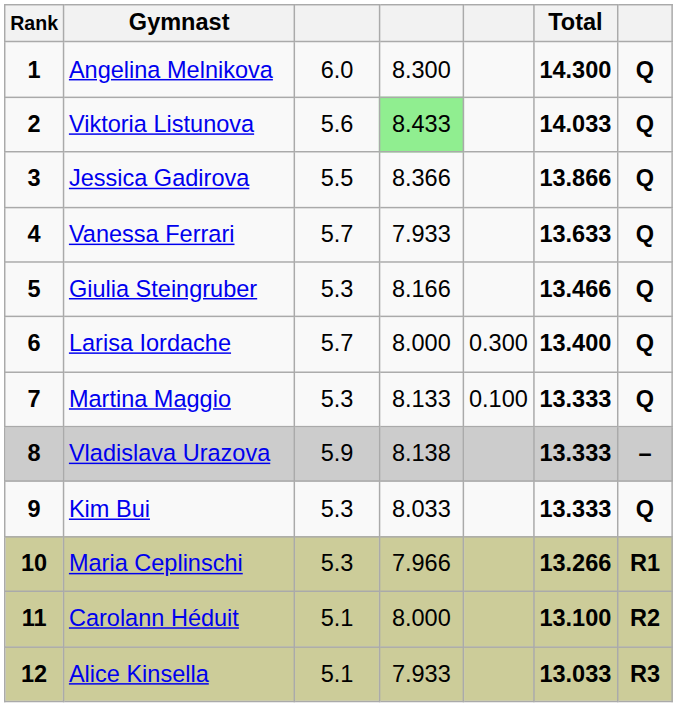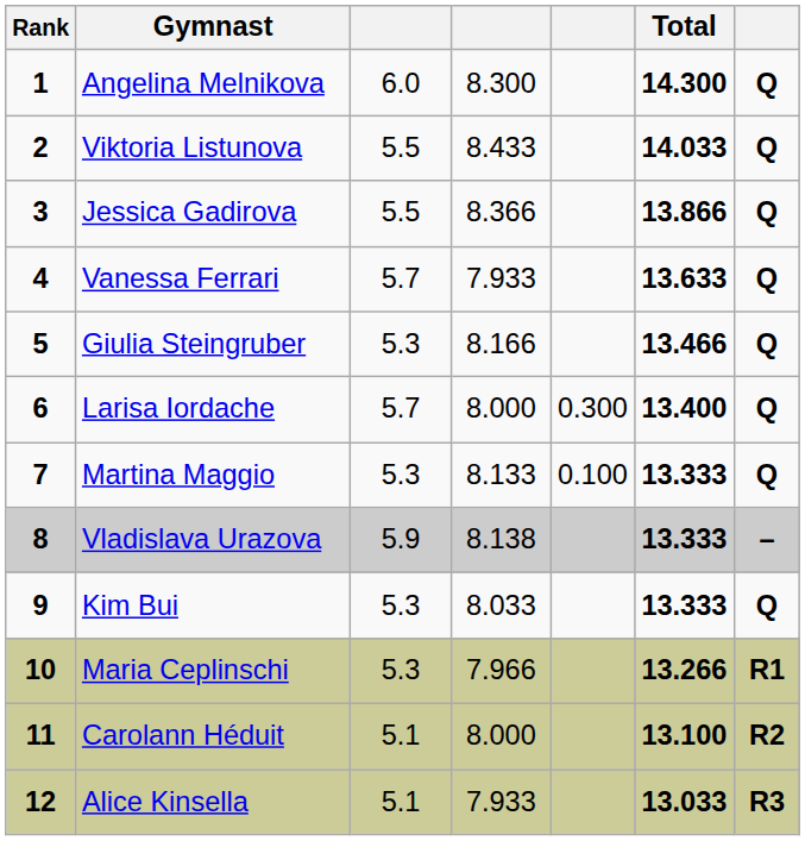Viktoria Listunova | column 3: 5.6 -> 5.5
Viktoria Listunova | column 4: lightgreen background -> no background
